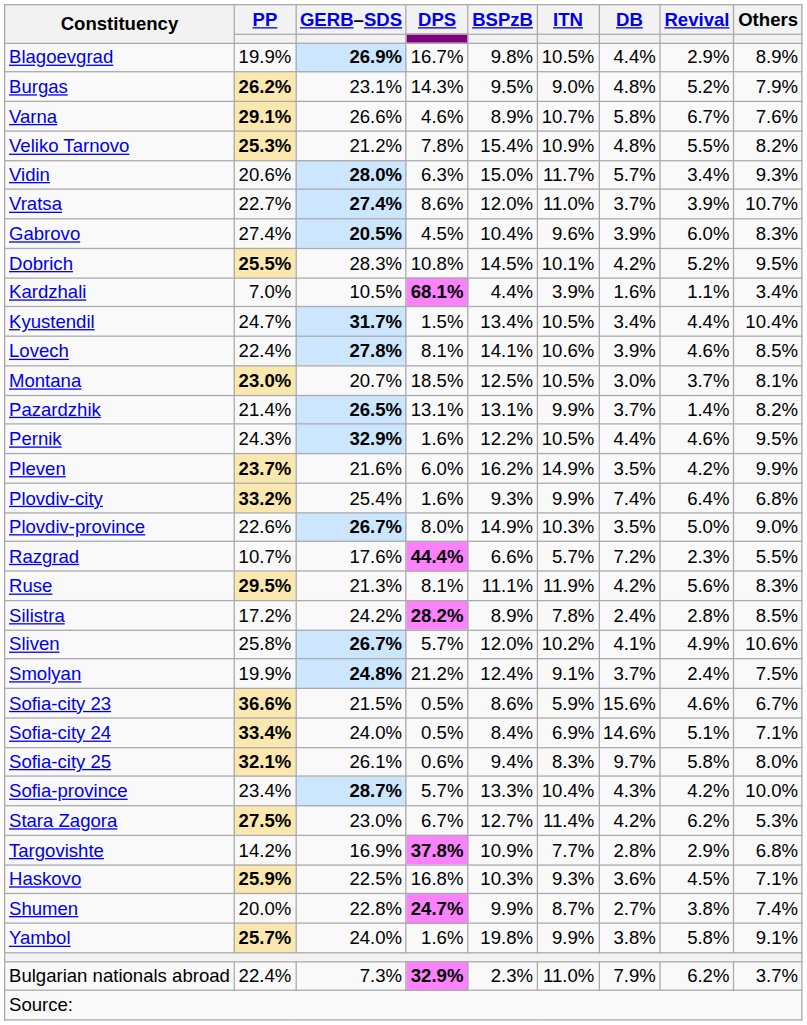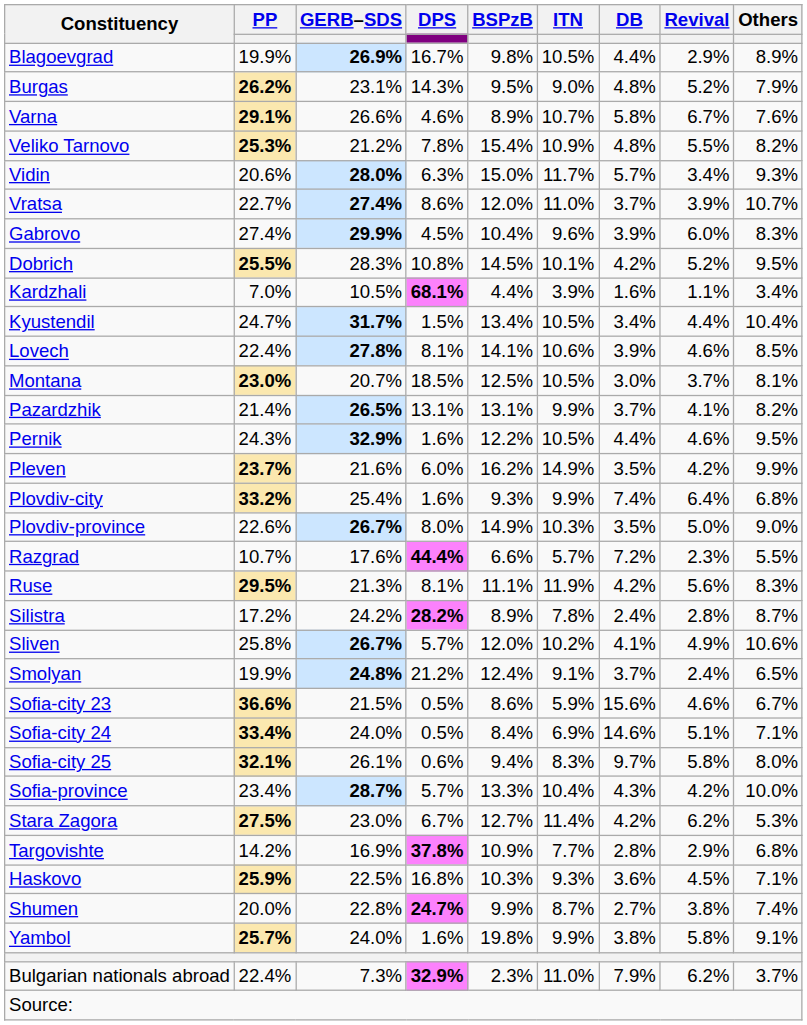Gabrovo | GERB–SDS: 20.5% -> 29.9%
Pazardzhik | Revival: 1.4% -> 4.1%
Silistra | Others: 8.5% -> 8.7%
Smolyan | Others: 7.5% -> 6.5%
